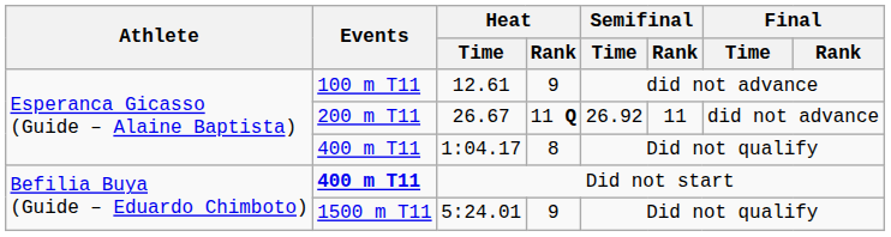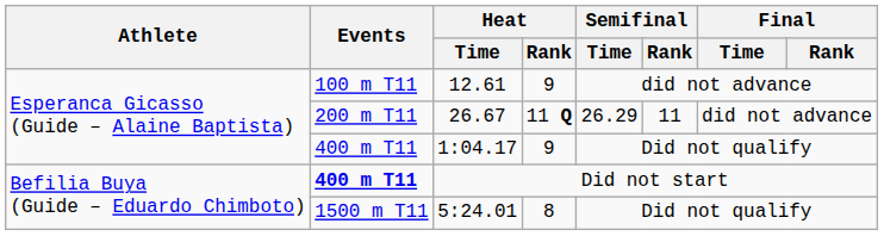26.67 | Semifinal / Time: 26.92 -> 26.29
1:04.17 | Heat / Rank: 8 -> 9
5:24.01 | Heat / Rank: 9 -> 8
